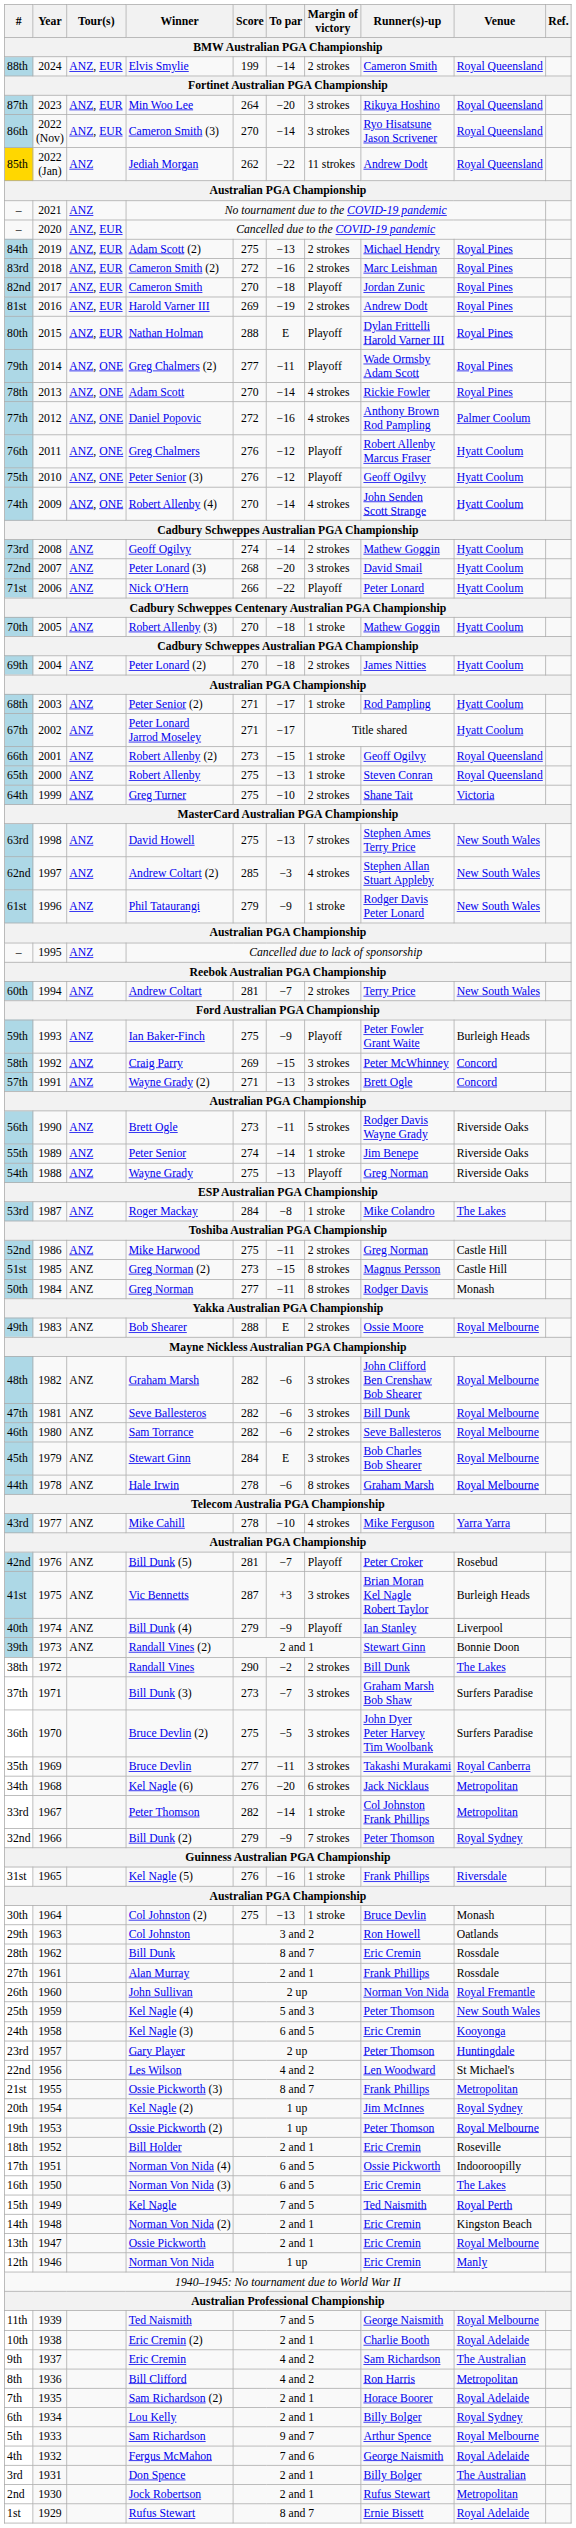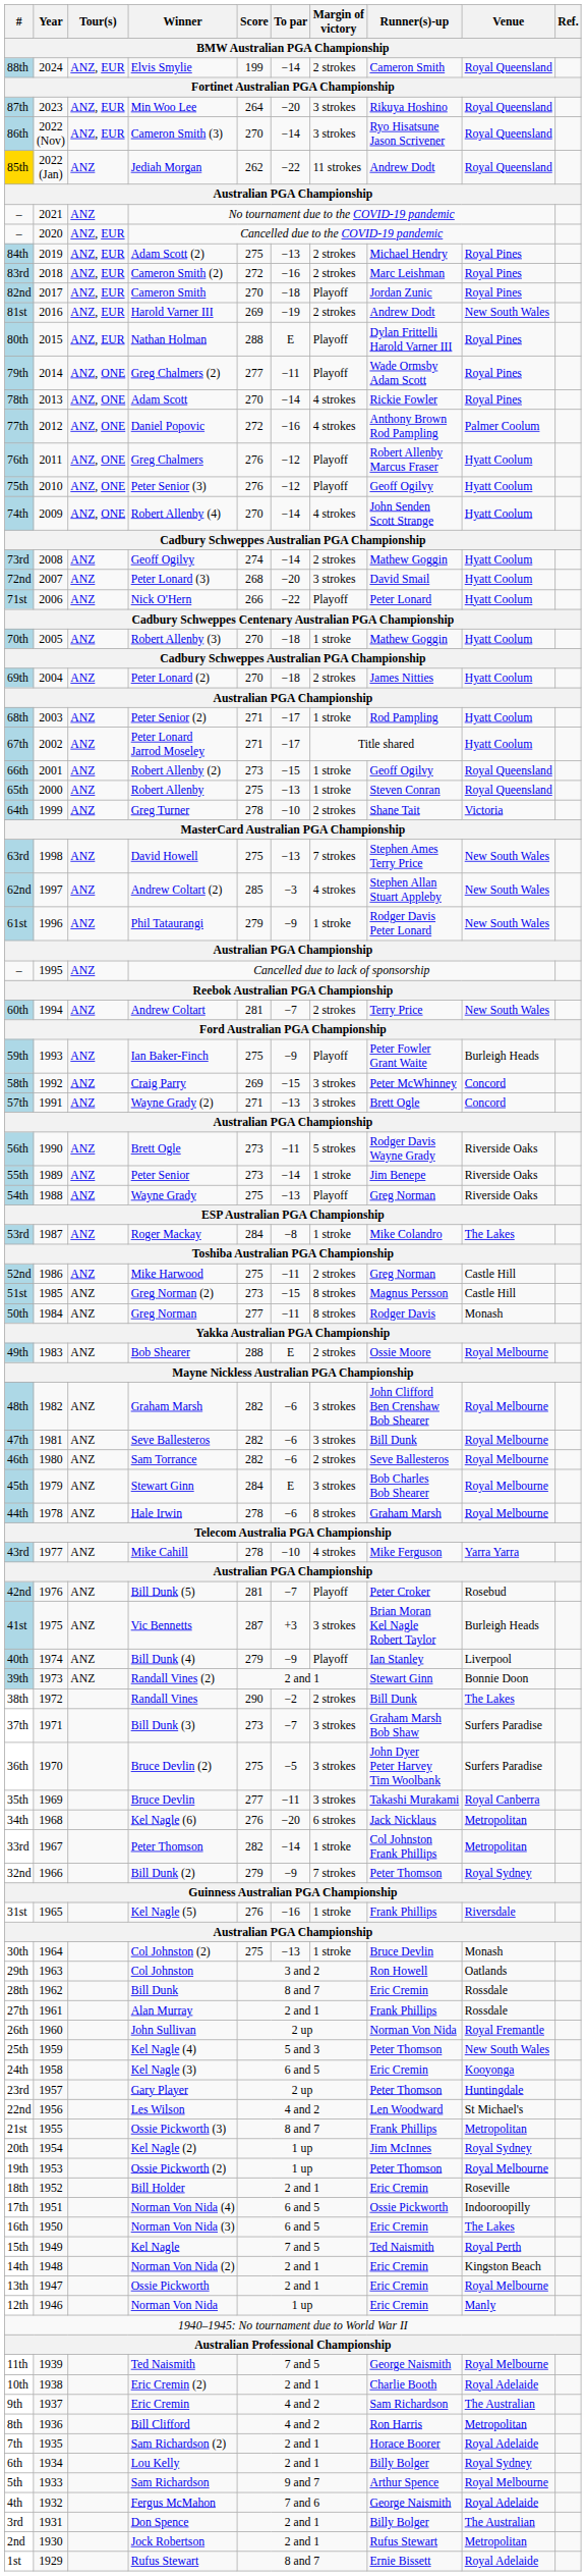Harold Varner III | Venue: Royal Pines -> New South Wales
Greg Turner | Score: 275 -> 278
Peter Senior | Score: 274 -> 273
